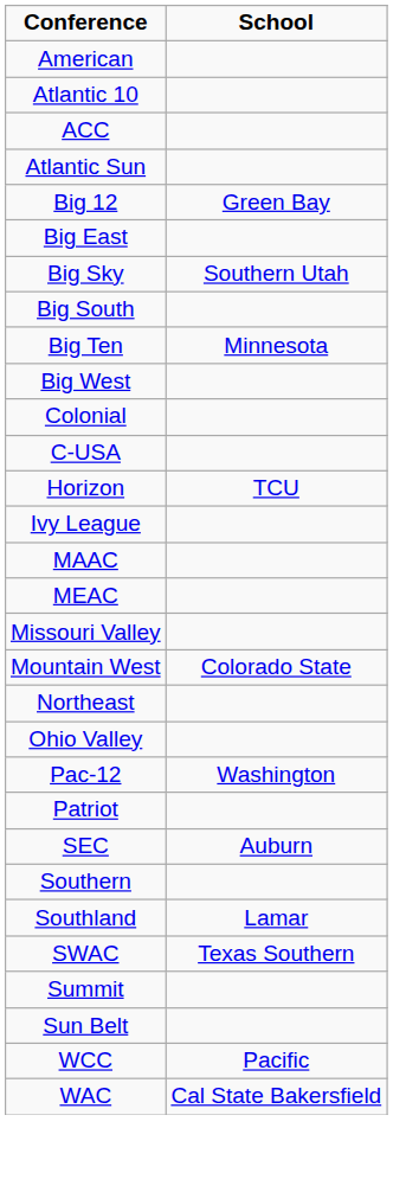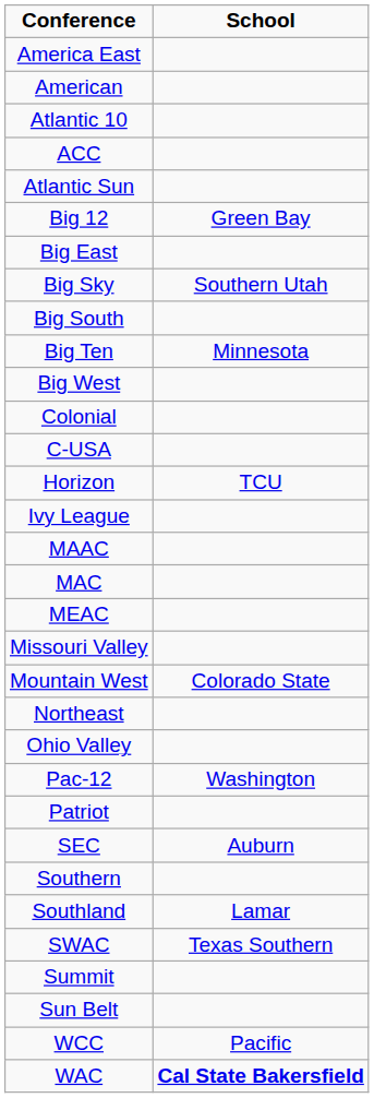+ row: America East
+ row: MAC
WAC | School: normal -> bold
